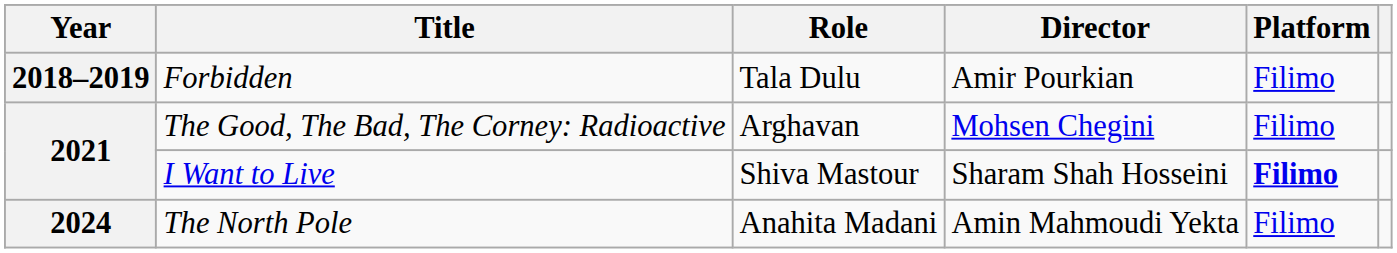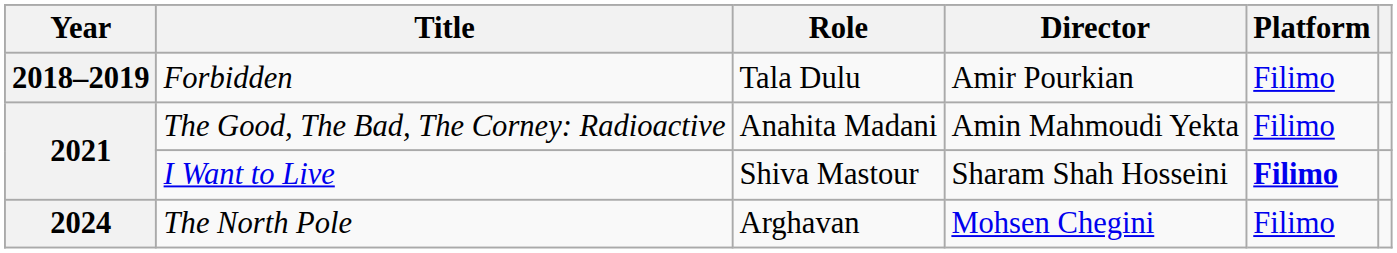The Good, The Bad, The Corney: Radioactive | Role: Arghavan -> Anahita Madani
The Good, The Bad, The Corney: Radioactive | Director: Mohsen Chegini -> Amin Mahmoudi Yekta
The North Pole | Role: Anahita Madani -> Arghavan
The North Pole | Director: Amin Mahmoudi Yekta -> Mohsen Chegini
